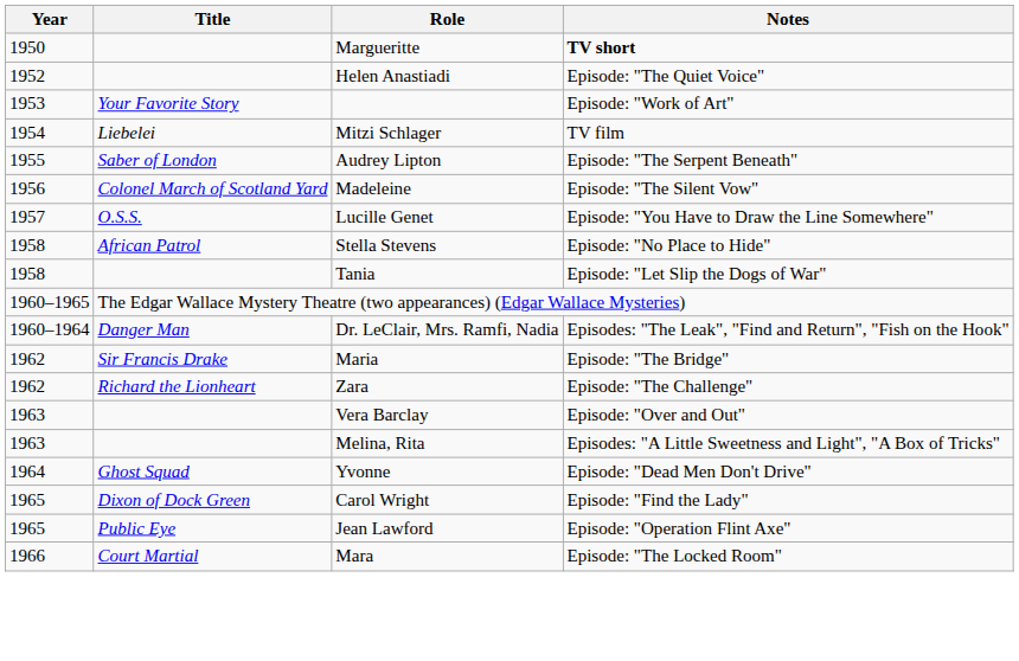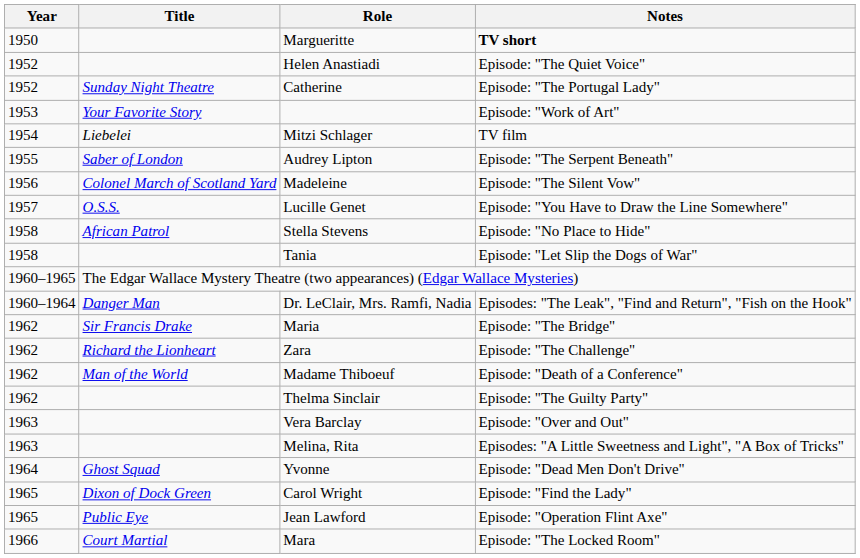+ row: 1952 | Sunday Night Theatre | Catherine | Episode: "The Portugal Lady"
+ row: 1962 | Man of the World | Madame Thiboeuf | Episode: "Death of a Conference"
+ row: 1962 | Thelma Sinclair | Episode: "The Guilty Party"
